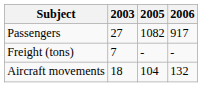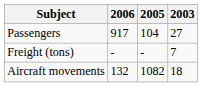columns swapped: 2003 <-> 2006
Passengers | 2005: 1082 -> 104
Aircraft movements | 2005: 104 -> 1082
